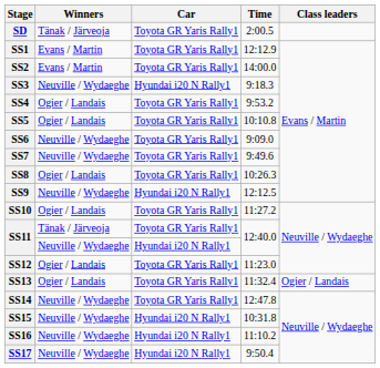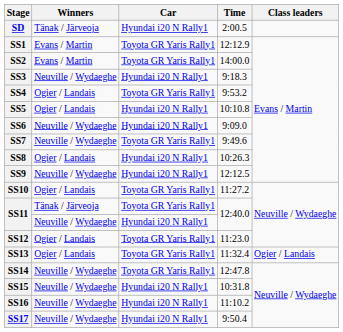SD | Car: Toyota GR Yaris Rally1 -> Hyundai i20 N Rally1
SS5 | Car: Toyota GR Yaris Rally1 -> Hyundai i20 N Rally1
SS6 | Car: Toyota GR Yaris Rally1 -> Hyundai i20 N Rally1
SS8 | Car: Toyota GR Yaris Rally1 -> Hyundai i20 N Rally1
